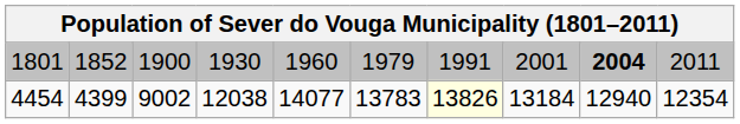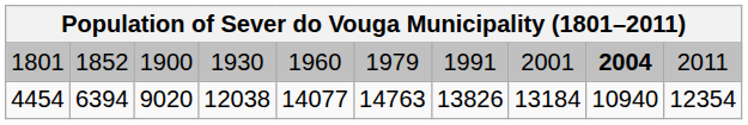4454 | column 2: 4399 -> 6394
4454 | column 3: 9002 -> 9020
4454 | column 6: 13783 -> 14763
4454 | column 7: lightyellow background -> no background
4454 | column 9: 12940 -> 10940
